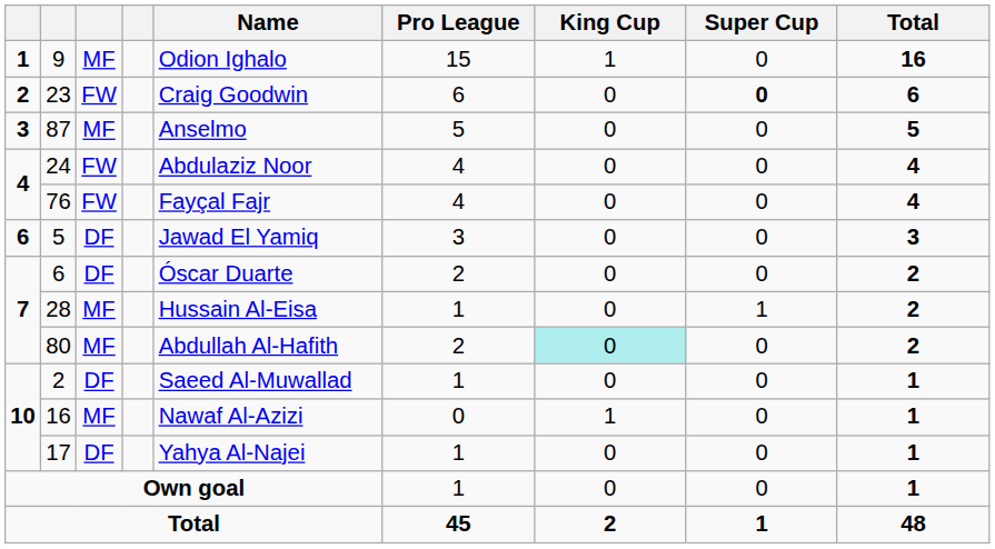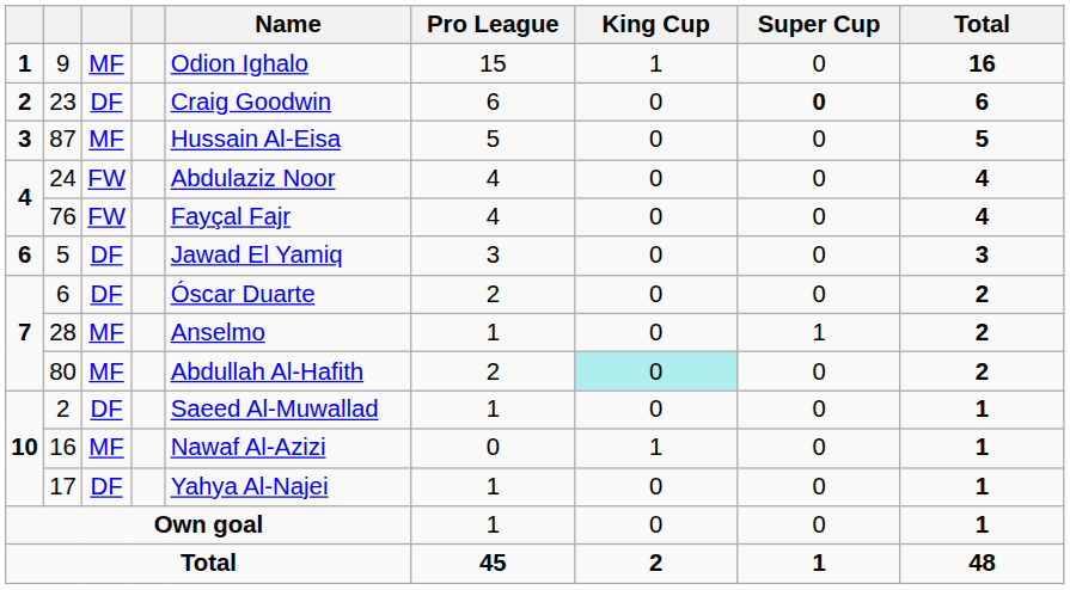23 | column 3: FW -> DF
87 | Name: Anselmo -> Hussain Al-Eisa
28 | Name: Hussain Al-Eisa -> Anselmo
